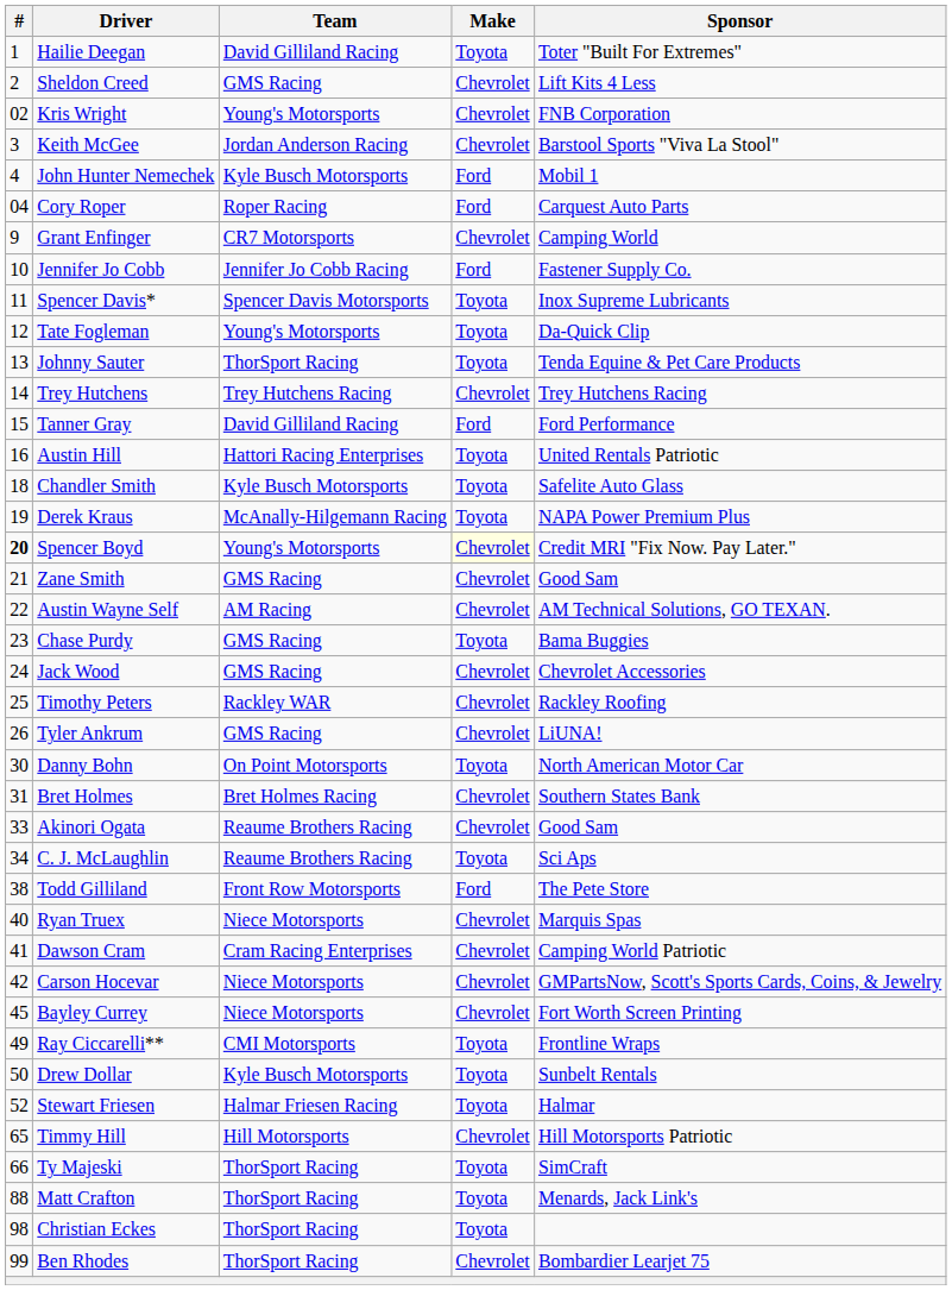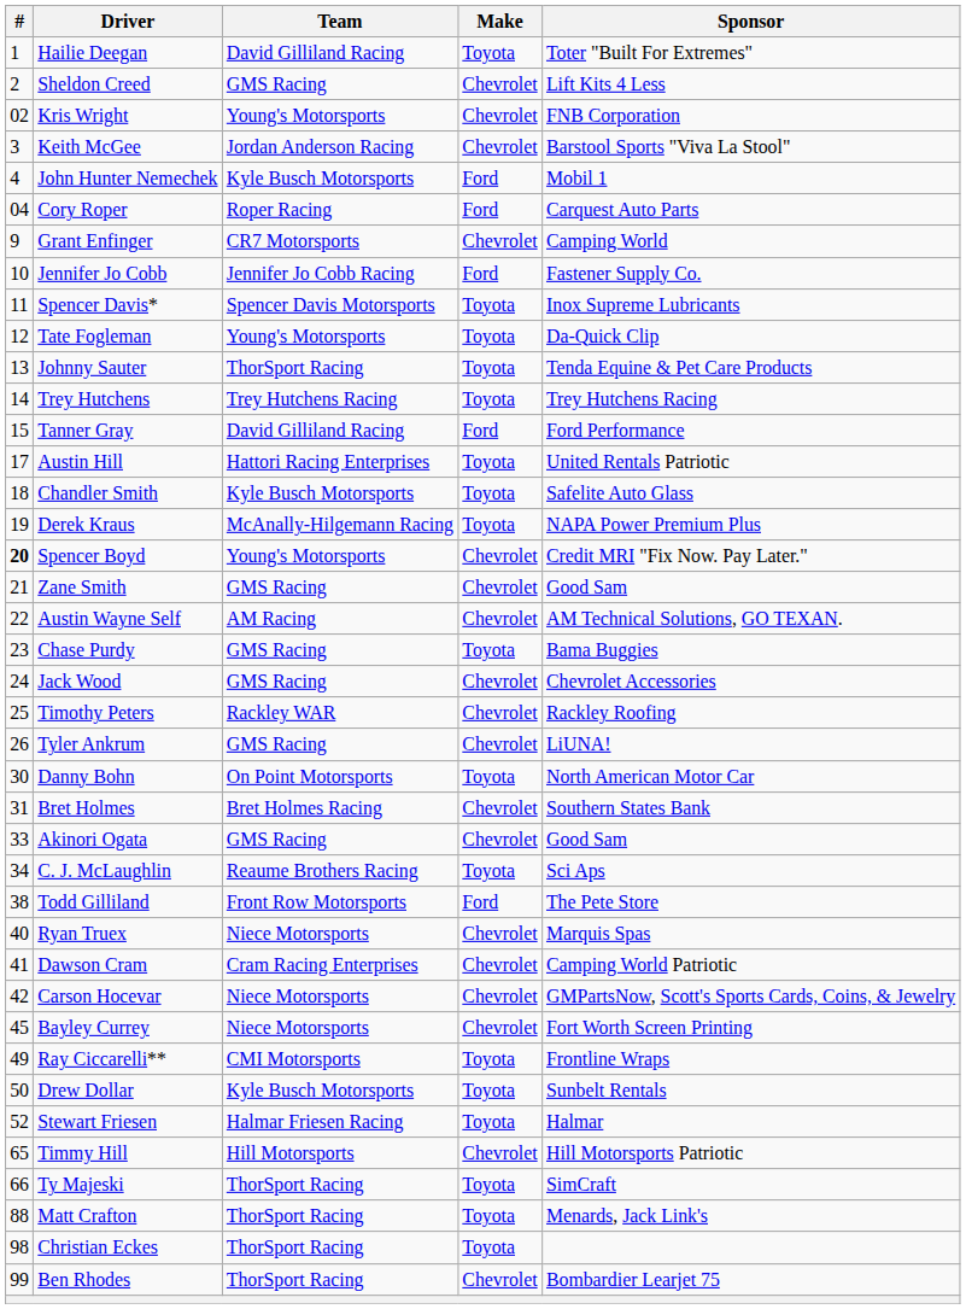Trey Hutchens | Make: Chevrolet -> Toyota
Austin Hill | #: 16 -> 17
Spencer Boyd | Make: lightyellow background -> no background
Akinori Ogata | Team: Reaume Brothers Racing -> GMS Racing
